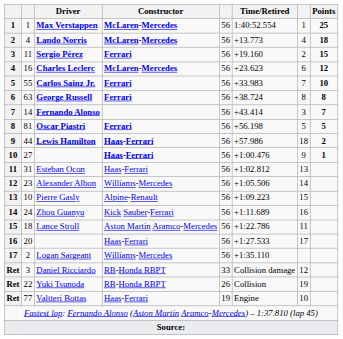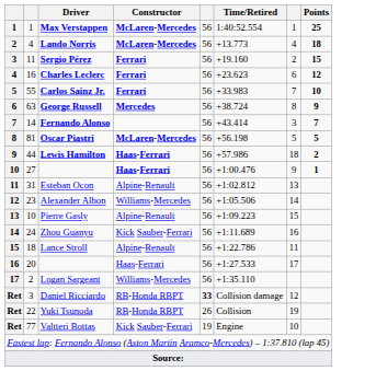Charles Leclerc | Constructor: McLaren-Mercedes -> Ferrari
George Russell | Constructor: Ferrari -> Mercedes
George Russell | Points: 8 -> 9
Oscar Piastri | Constructor: Ferrari -> McLaren-Mercedes
Esteban Ocon | Constructor: Haas-Ferrari -> Alpine-Renault
Lance Stroll | Constructor: Aston Martin Aramco-Mercedes -> Alpine-Renault
Daniel Ricciardo | column 5: normal -> bold
Valtteri Bottas | Constructor: Haas-Ferrari -> Kick Sauber-Ferrari
